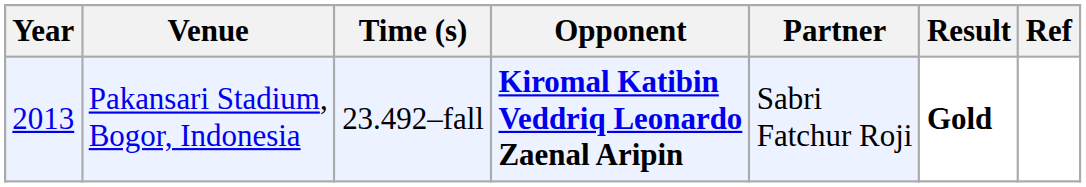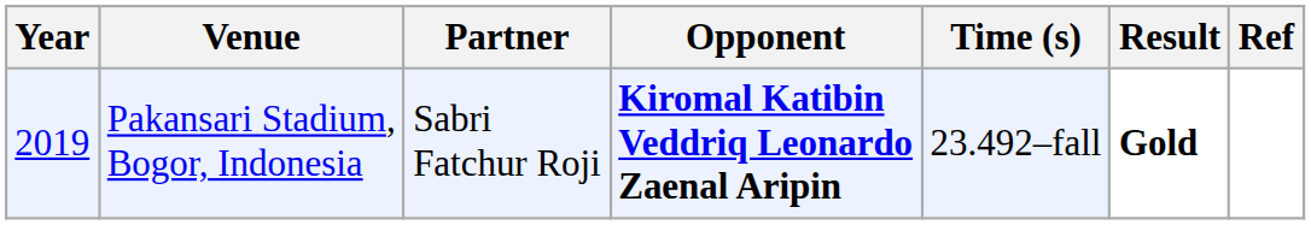columns swapped: Partner <-> Time (s)
Pakansari Stadium, Bogor, Indonesia | Year: 2013 -> 2019
